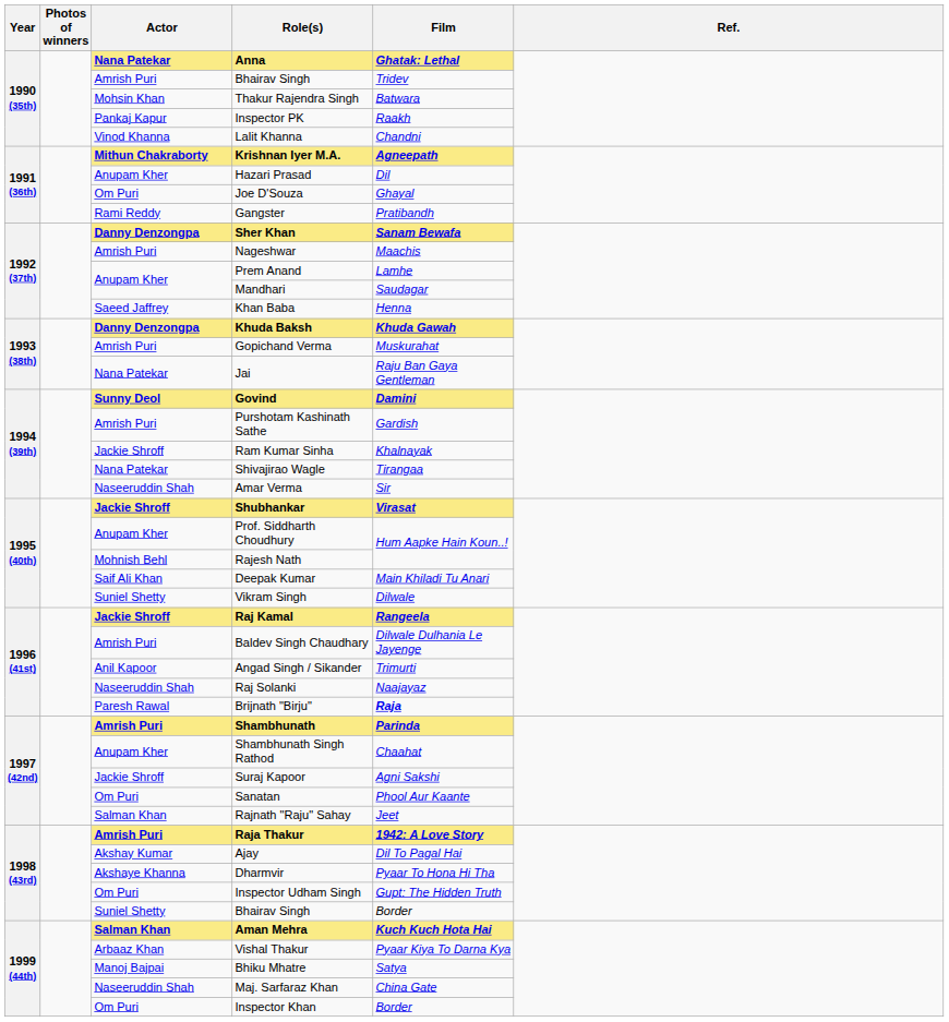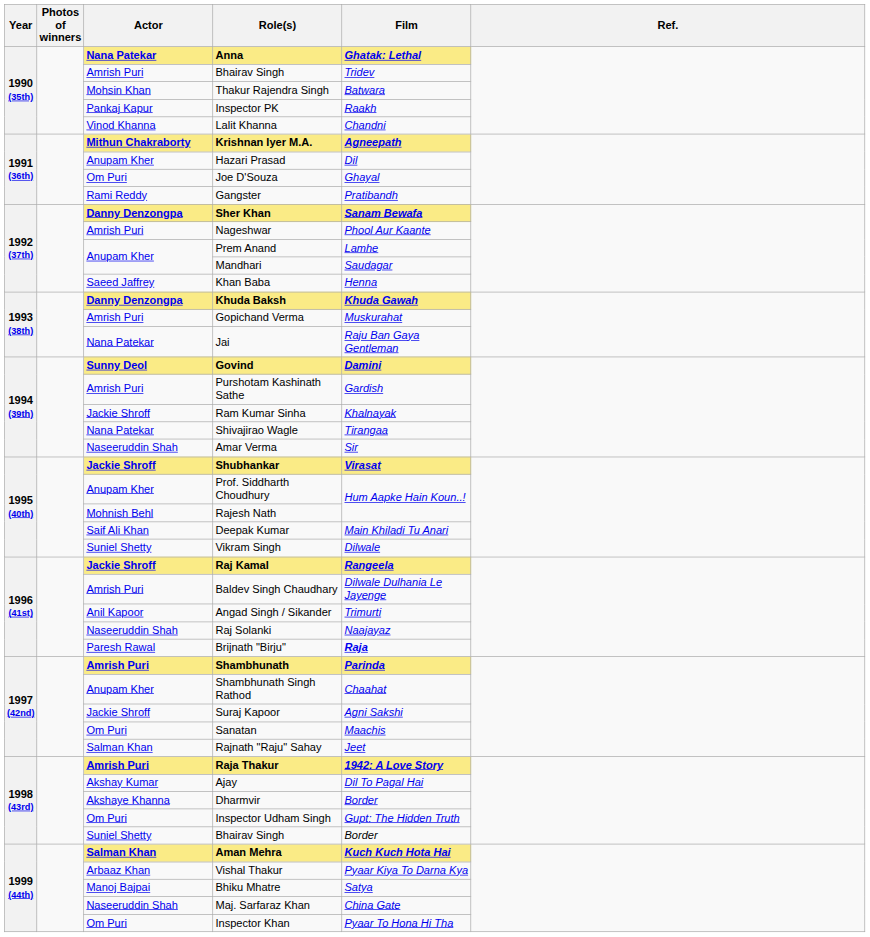Nageshwar | Film: Maachis -> Phool Aur Kaante
Sanatan | Film: Phool Aur Kaante -> Maachis
Dharmvir | Film: Pyaar To Hona Hi Tha -> Border
Inspector Khan | Film: Border -> Pyaar To Hona Hi Tha
